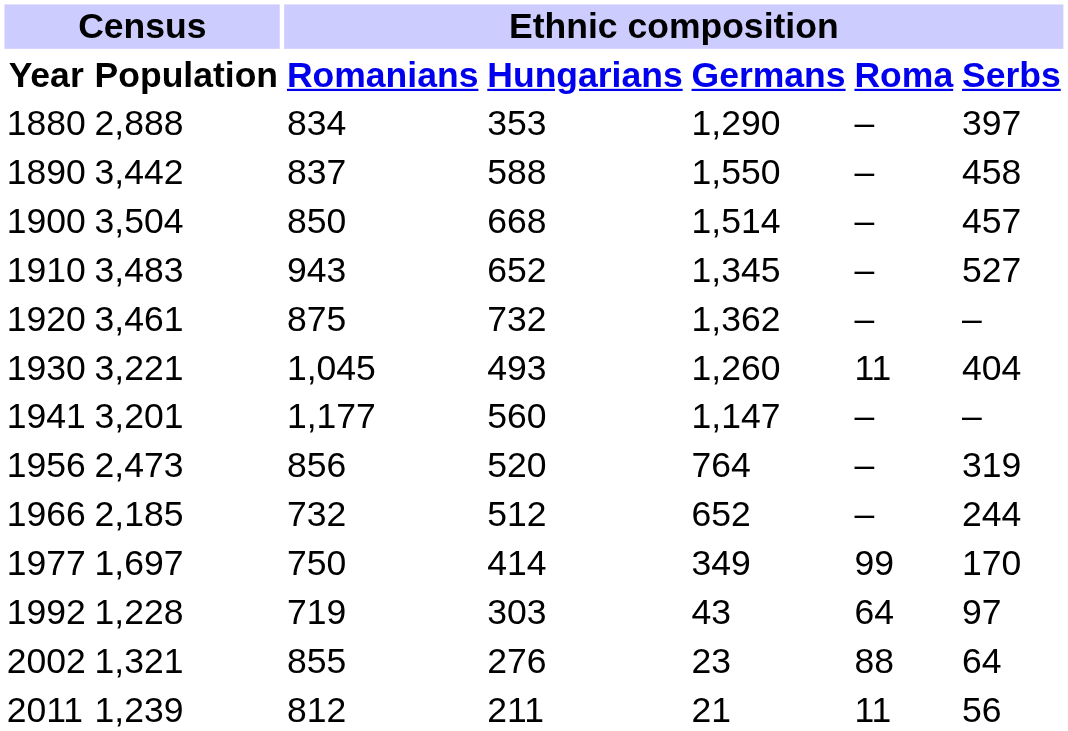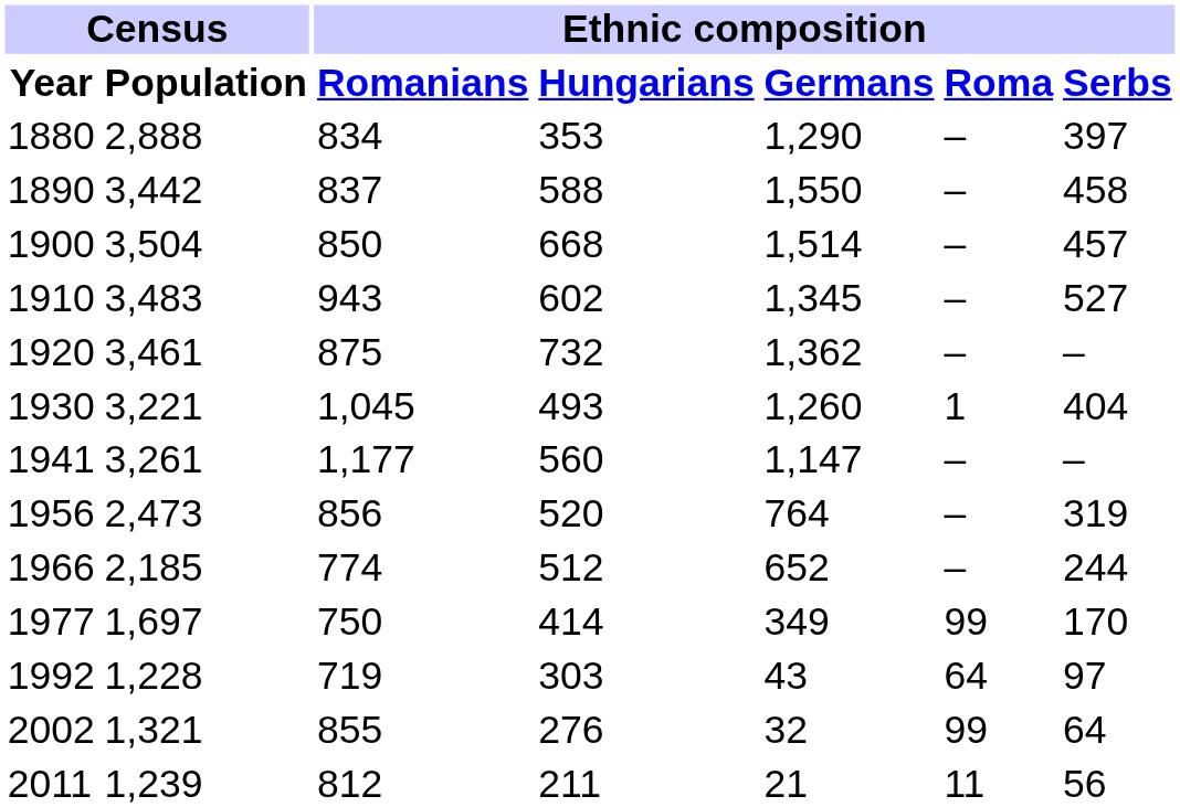1910 | Ethnic composition / Hungarians: 652 -> 602
1930 | Ethnic composition / Roma: 11 -> 1
1941 | Census / Population: 3,201 -> 3,261
1966 | Ethnic composition / Romanians: 732 -> 774
2002 | Ethnic composition / Germans: 23 -> 32
2002 | Ethnic composition / Roma: 88 -> 99
